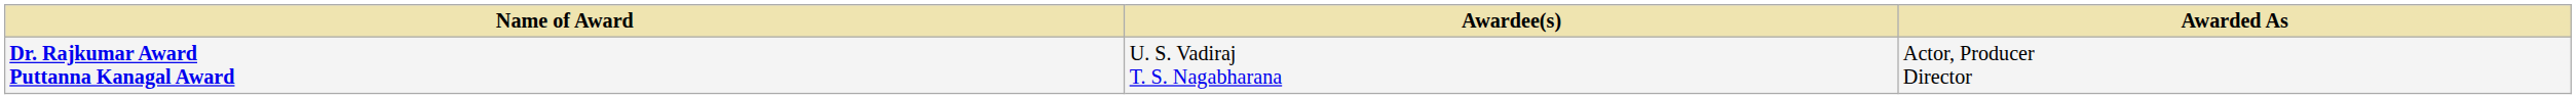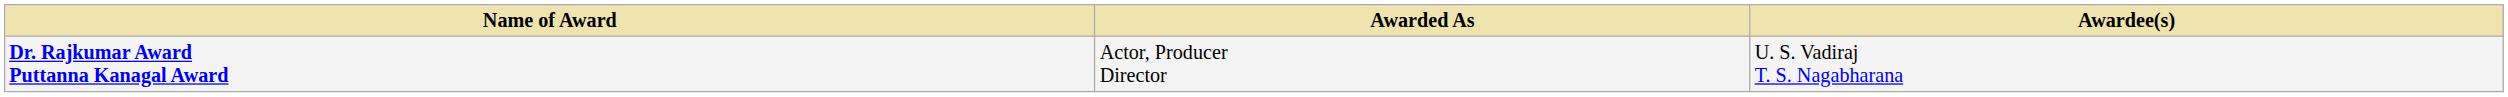columns swapped: Awardee(s) <-> Awarded As
